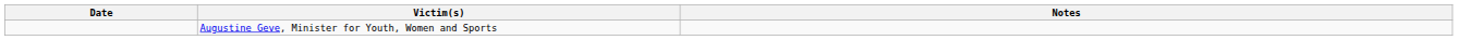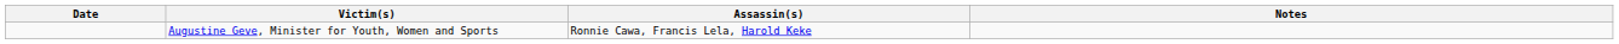+ column: Assassin(s) | Ronnie Cawa, Francis Lela, Harold Keke
